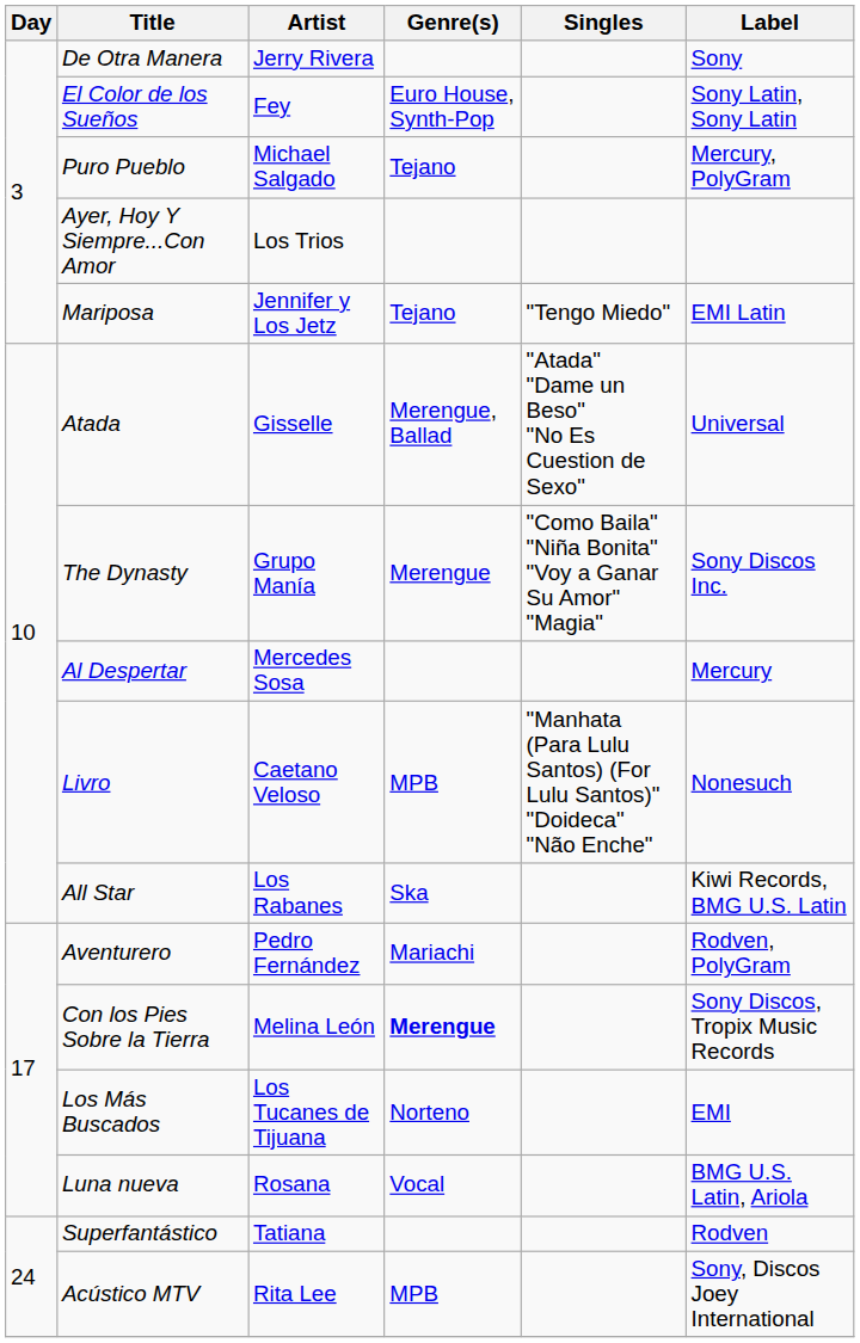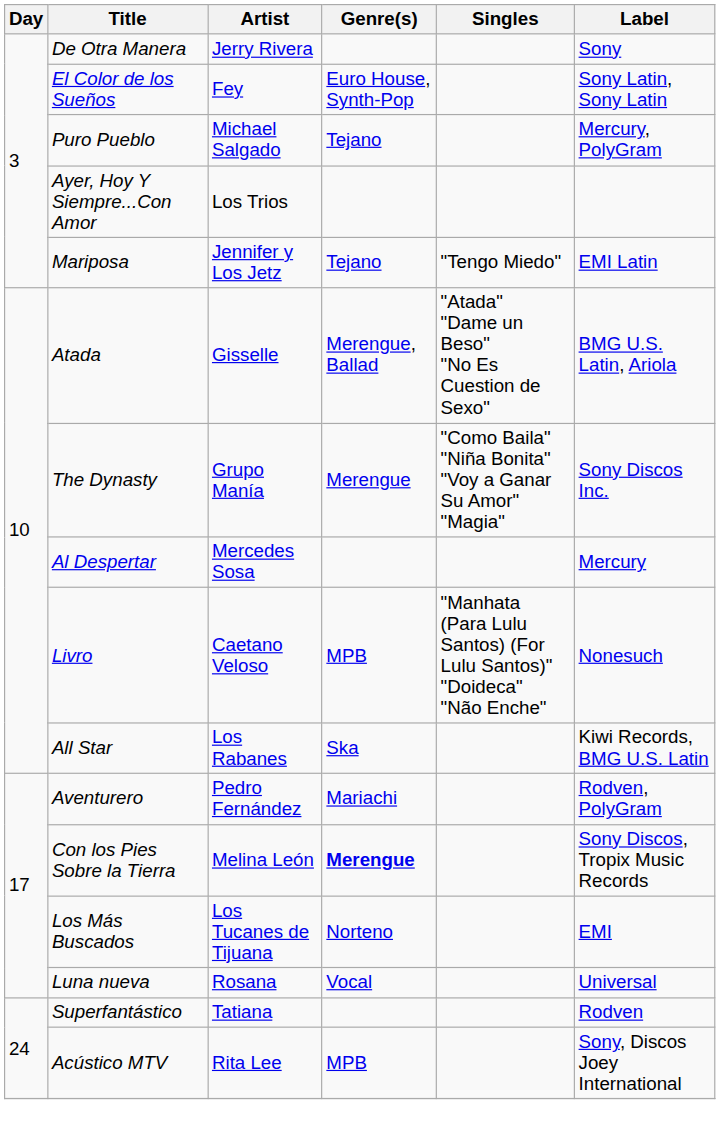Atada | Label: Universal -> BMG U.S. Latin, Ariola
Luna nueva | Label: BMG U.S. Latin, Ariola -> Universal
